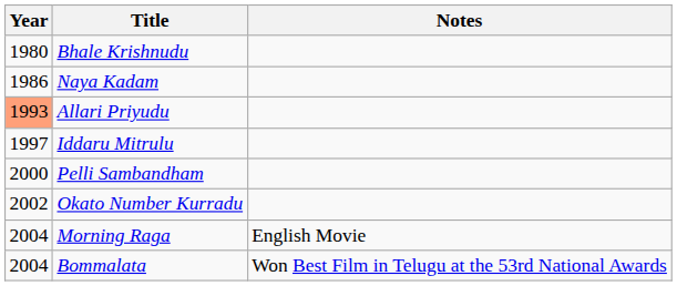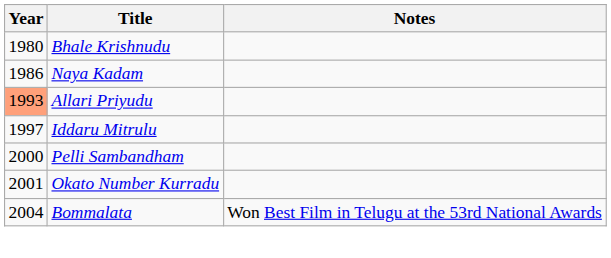Okato Number Kurradu | Year: 2002 -> 2001
- row: 2004 | Morning Raga | English Movie
